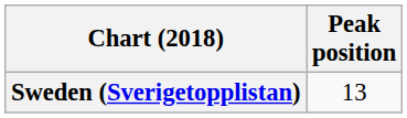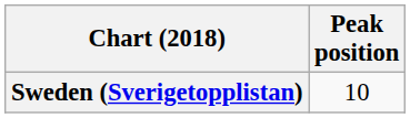Sweden (Sverigetopplistan) | Peak position: 13 -> 10
